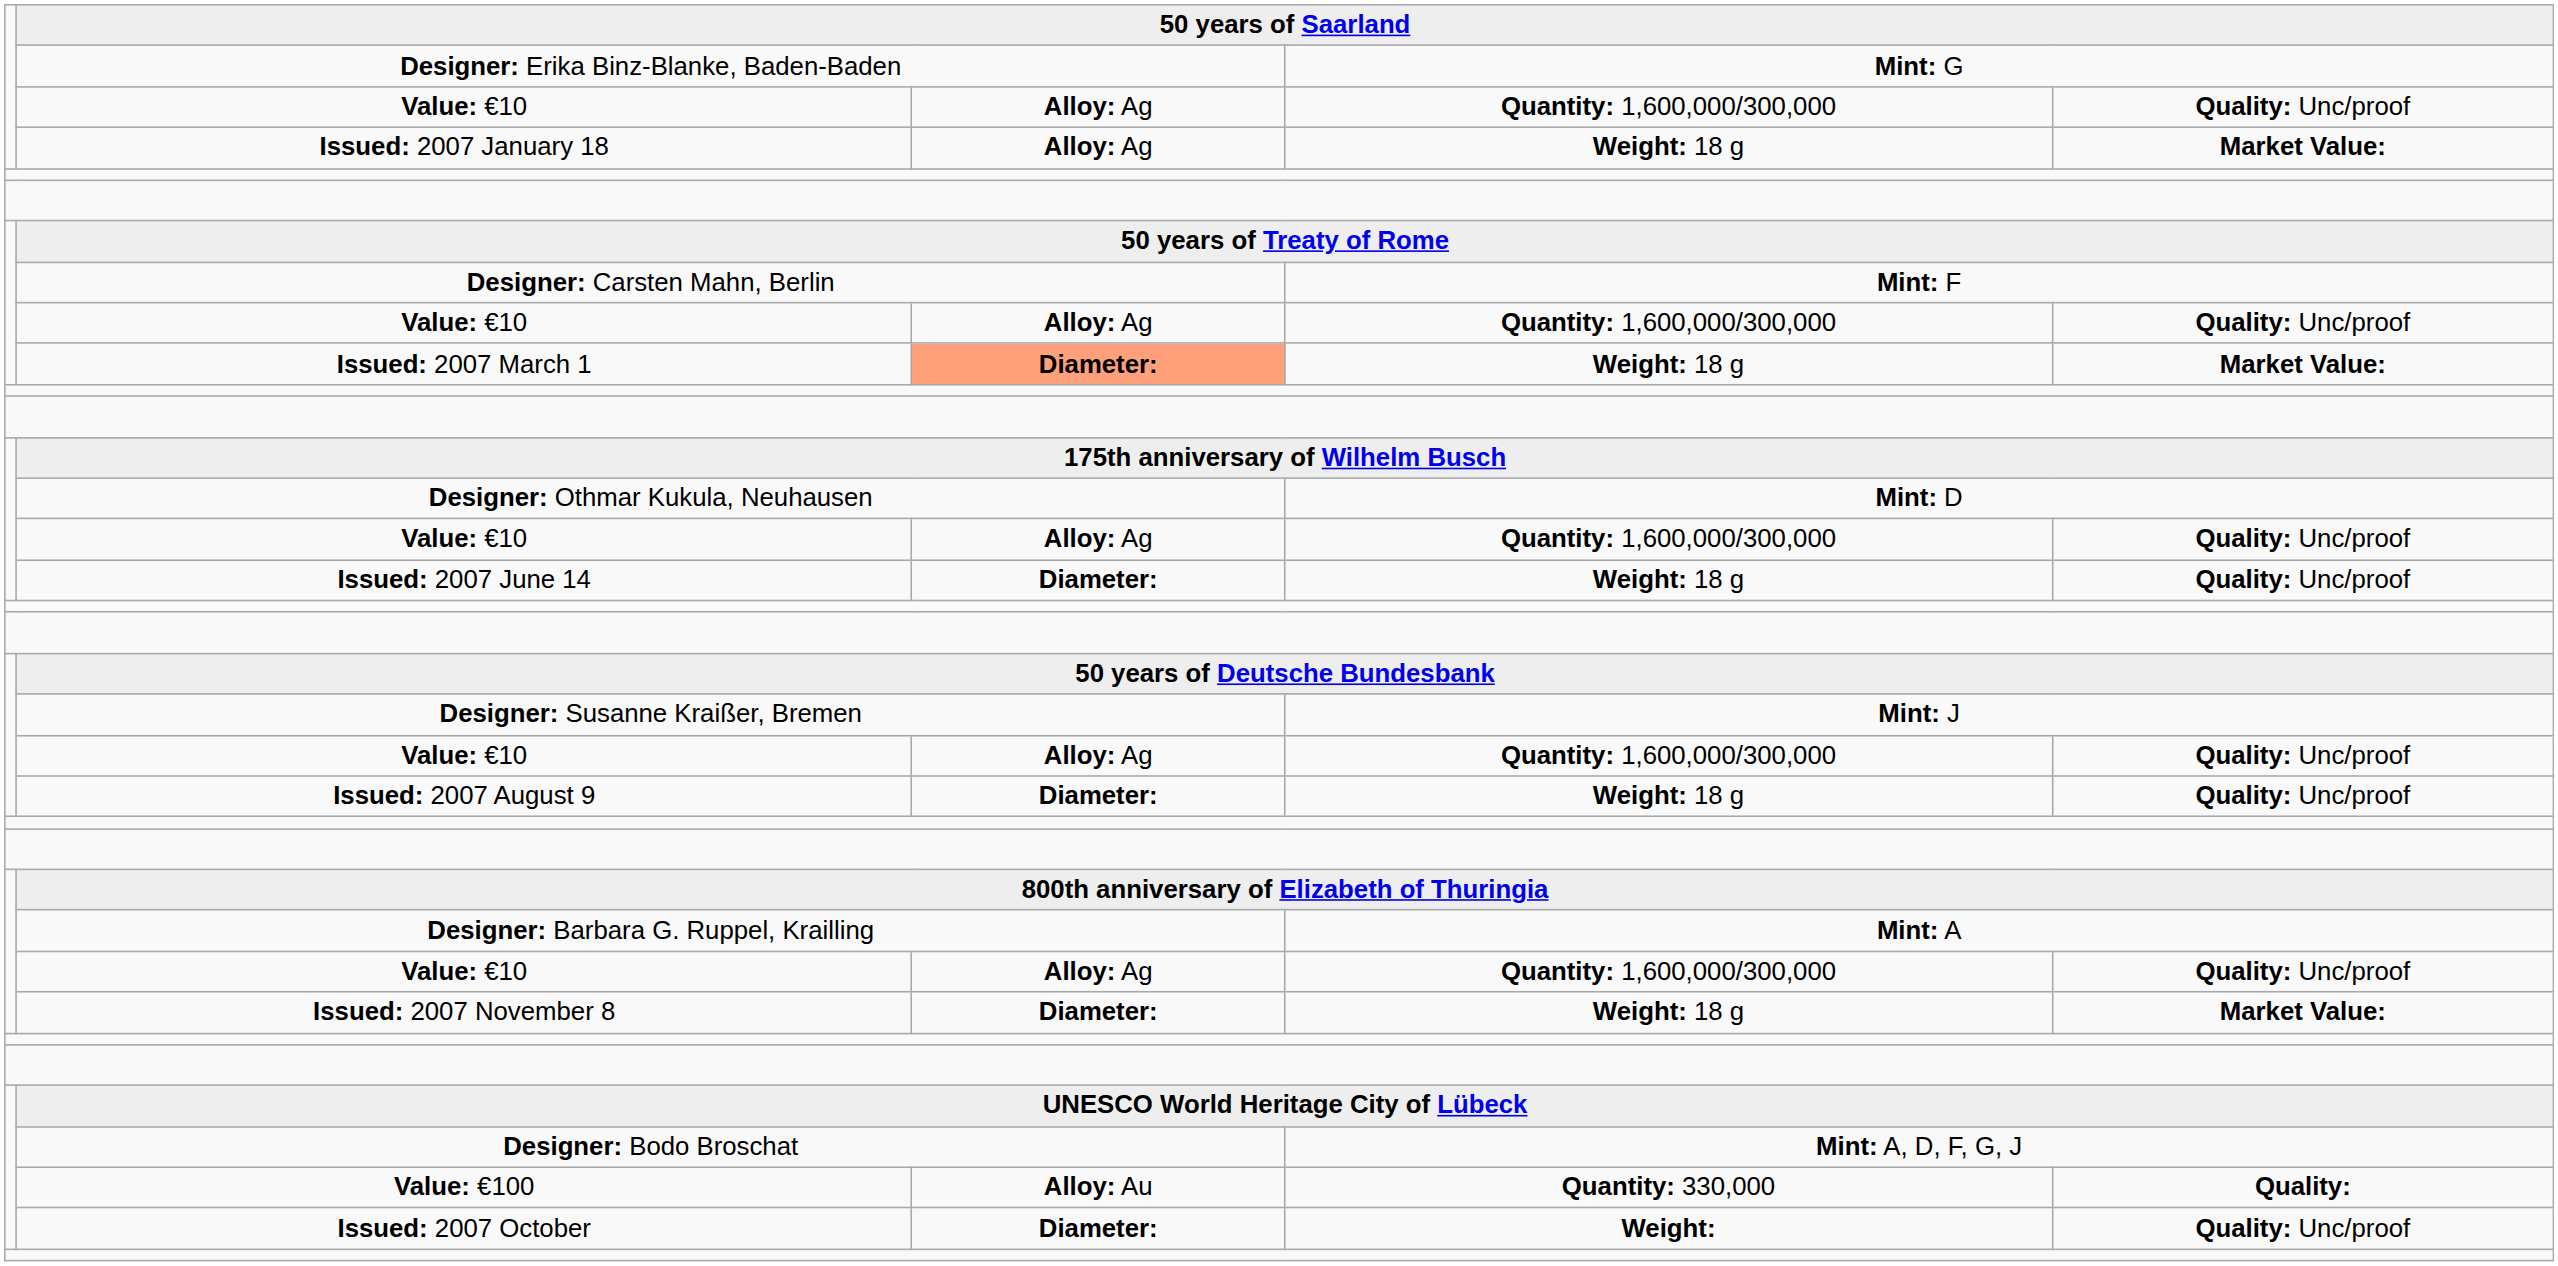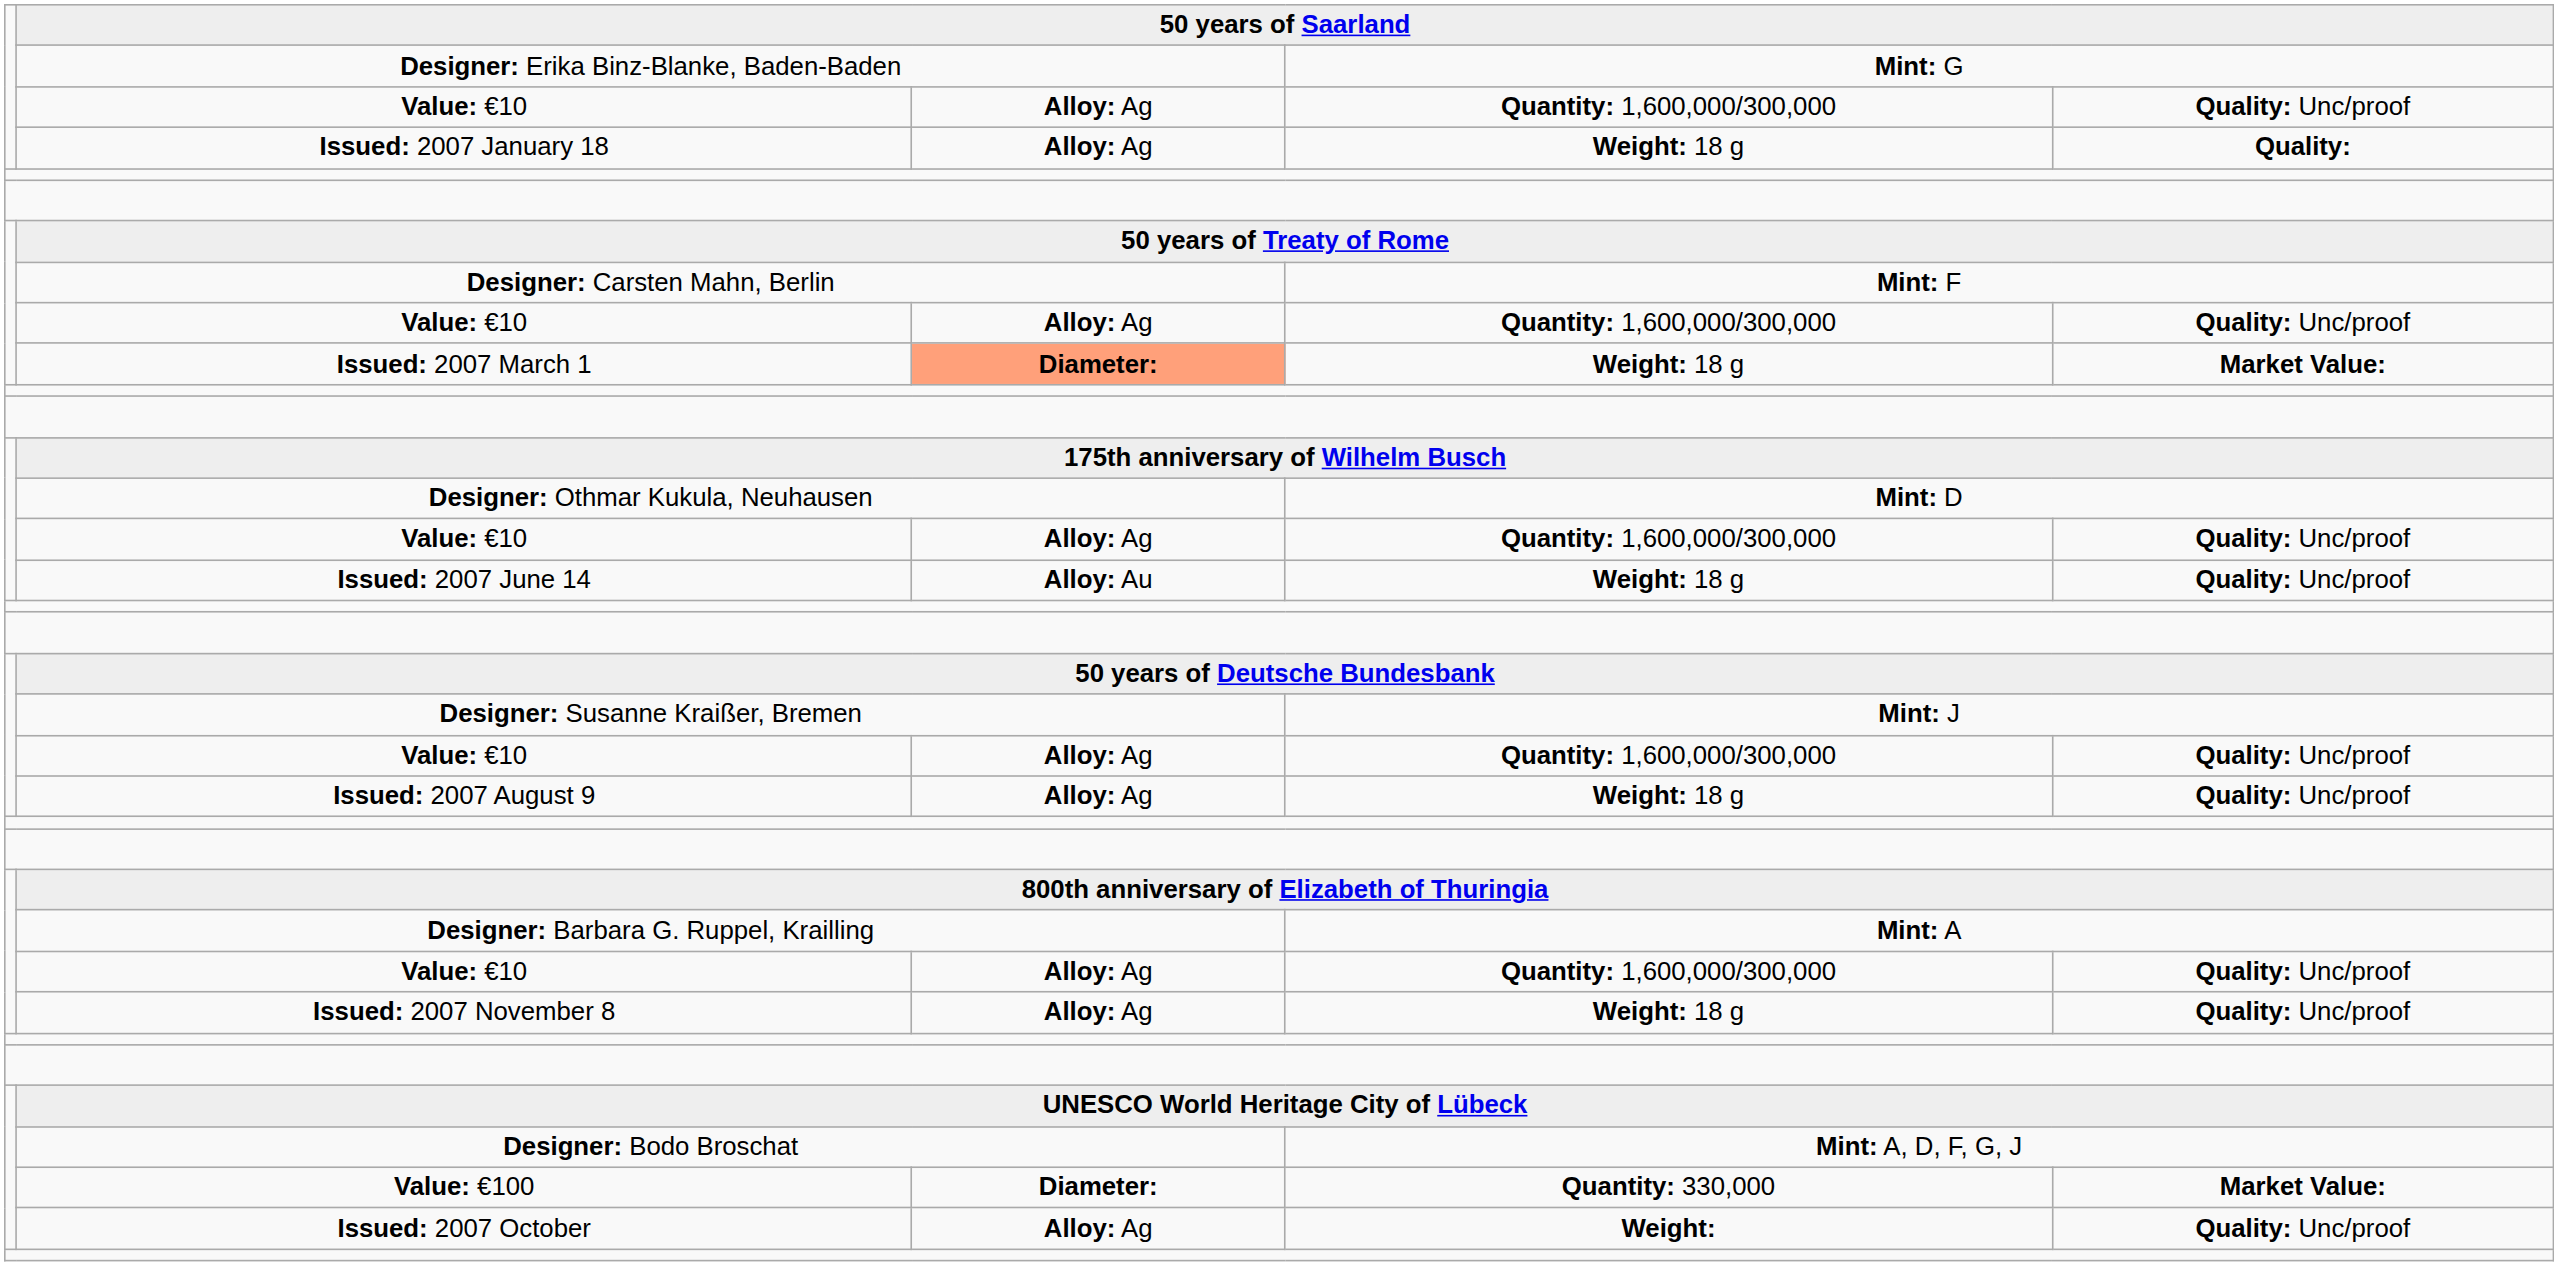Issued: 2007 January 18 | column 5: Market Value: -> Quality:
Issued: 2007 June 14 | column 3: Diameter: -> Alloy: Au
Issued: 2007 August 9 | column 3: Diameter: -> Alloy: Ag
Issued: 2007 November 8 | column 3: Diameter: -> Alloy: Ag
Issued: 2007 November 8 | column 5: Market Value: -> Quality: Unc/proof
Value: €100 | column 3: Alloy: Au -> Diameter:
Value: €100 | column 5: Quality: -> Market Value:
Issued: 2007 October | column 3: Diameter: -> Alloy: Ag
